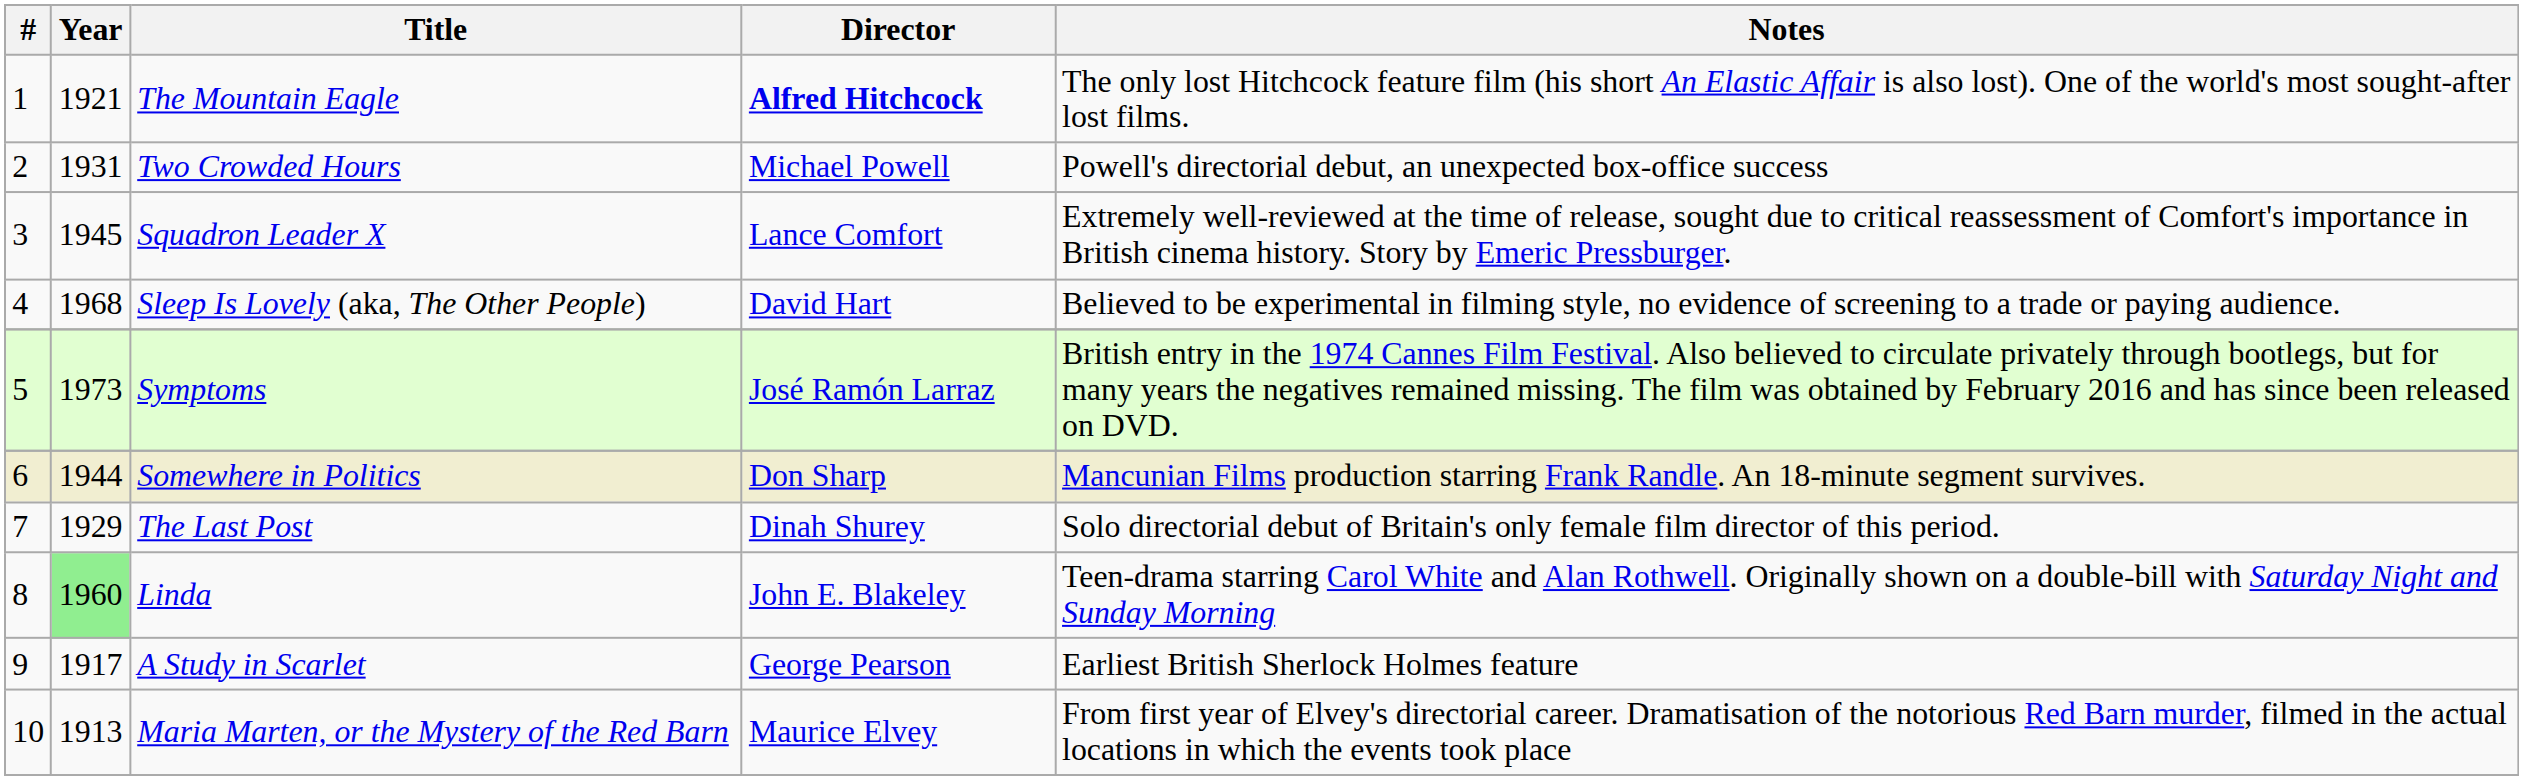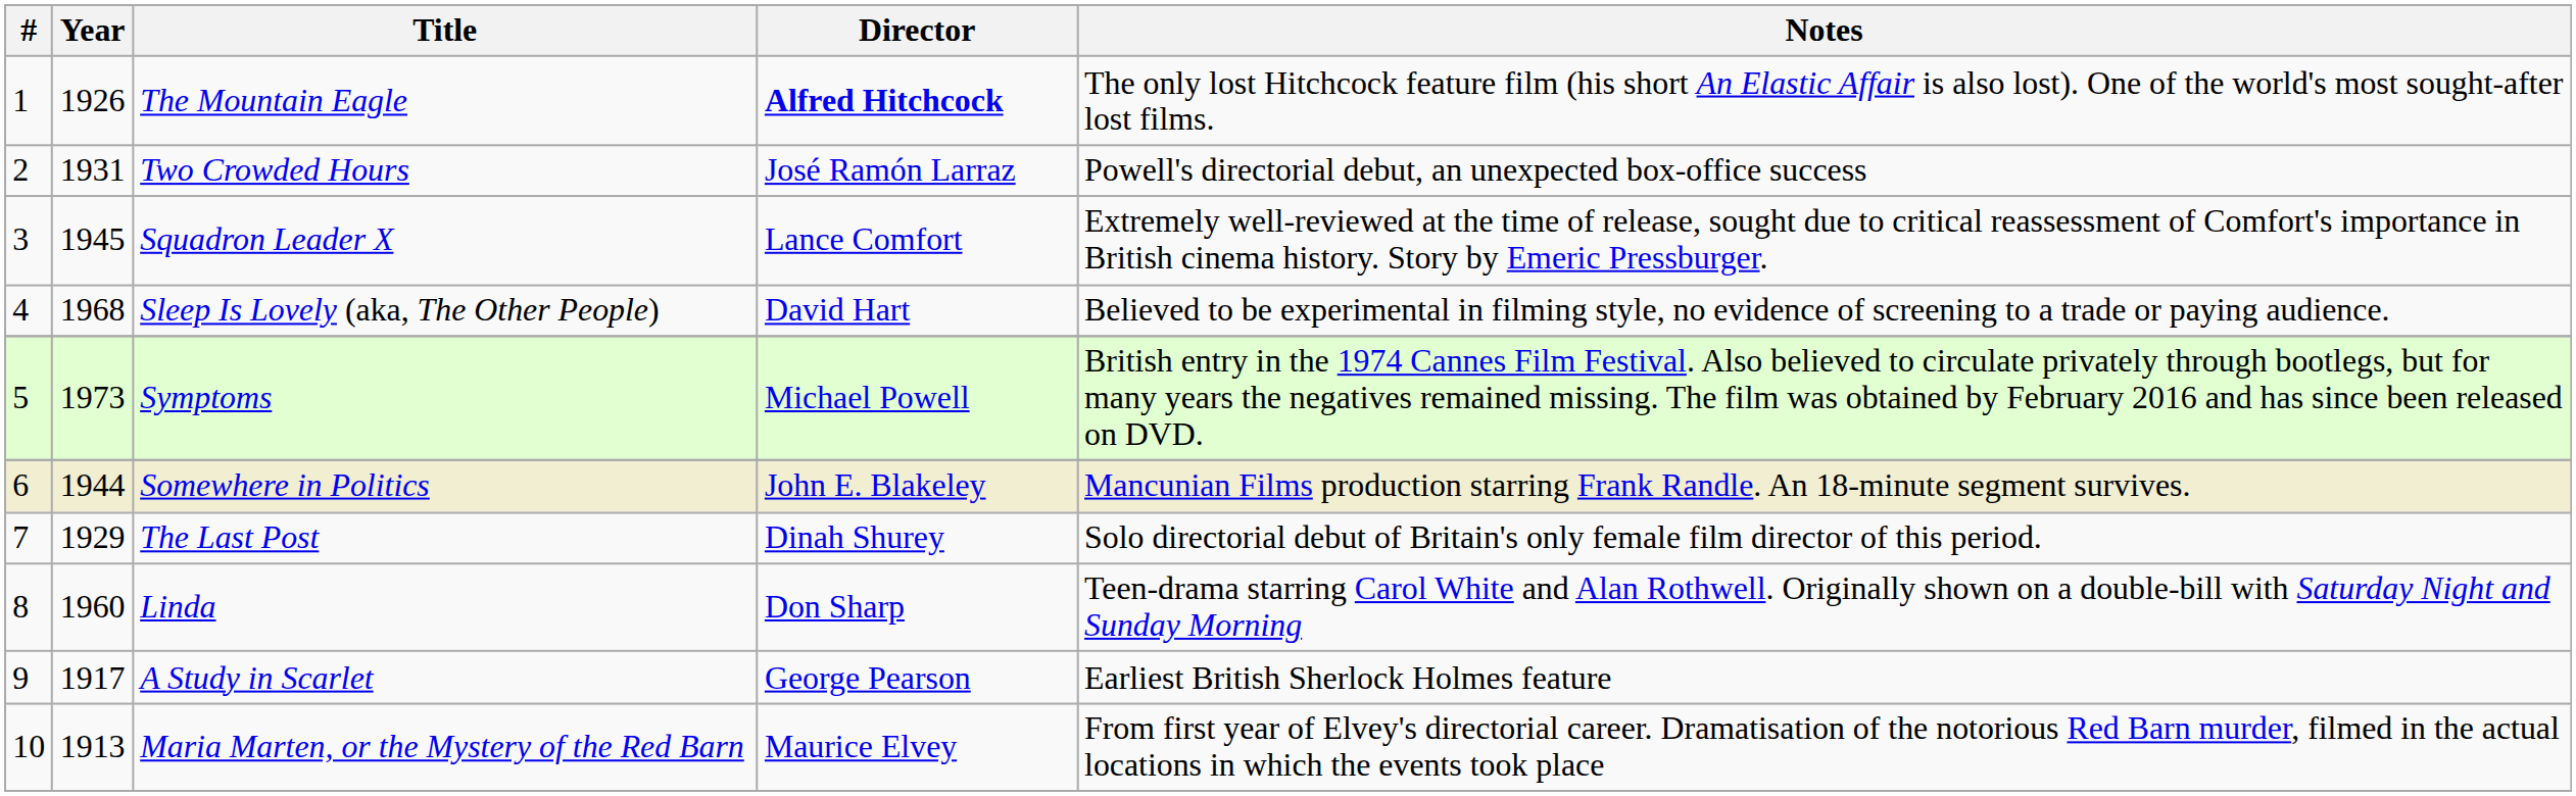The Mountain Eagle | Year: 1921 -> 1926
Two Crowded Hours | Director: Michael Powell -> José Ramón Larraz
Symptoms | Director: José Ramón Larraz -> Michael Powell
Somewhere in Politics | Director: Don Sharp -> John E. Blakeley
Linda | Year: lightgreen background -> no background
Linda | Director: John E. Blakeley -> Don Sharp
